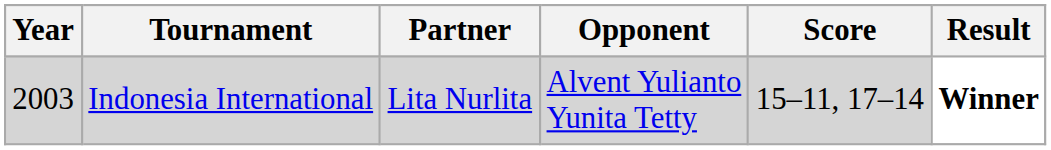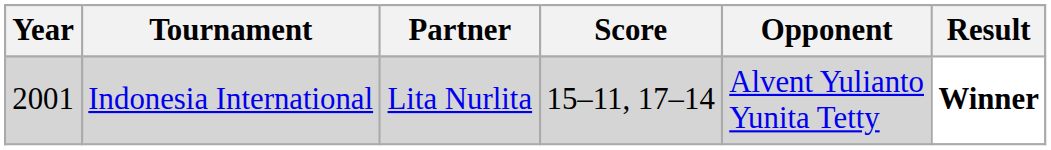columns swapped: Opponent <-> Score
Indonesia International | Year: 2003 -> 2001
